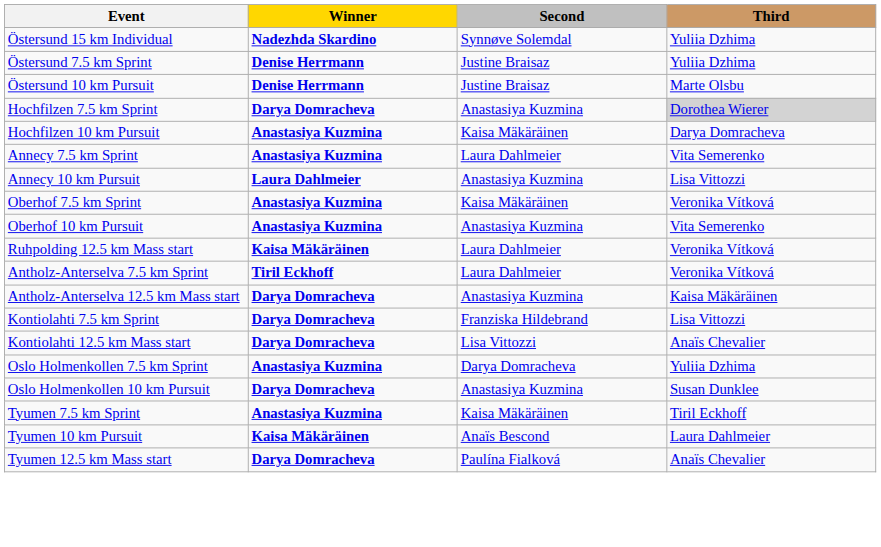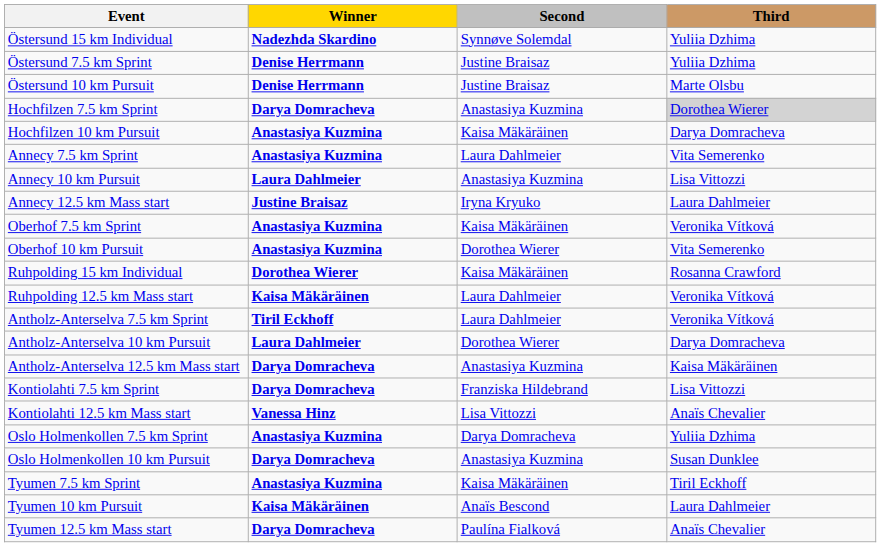+ row: Annecy 12.5 km Mass start | Justine Braisaz | Iryna Kryuko | Laura Dahlmeier
Oberhof 10 km Pursuit | Second: Anastasiya Kuzmina -> Dorothea Wierer
+ row: Ruhpolding 15 km Individual | Dorothea Wierer | Kaisa Mäkäräinen | Rosanna Crawford
+ row: Antholz-Anterselva 10 km Pursuit | Laura Dahlmeier | Dorothea Wierer | Darya Domracheva
Kontiolahti 12.5 km Mass start | Winner: Darya Domracheva -> Vanessa Hinz
